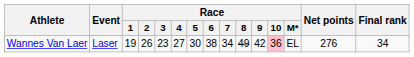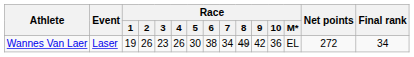Wannes Van Laer | Race / 4: 27 -> 26
Wannes Van Laer | Race / 10: pink background -> no background
Wannes Van Laer | Net points: 276 -> 272
